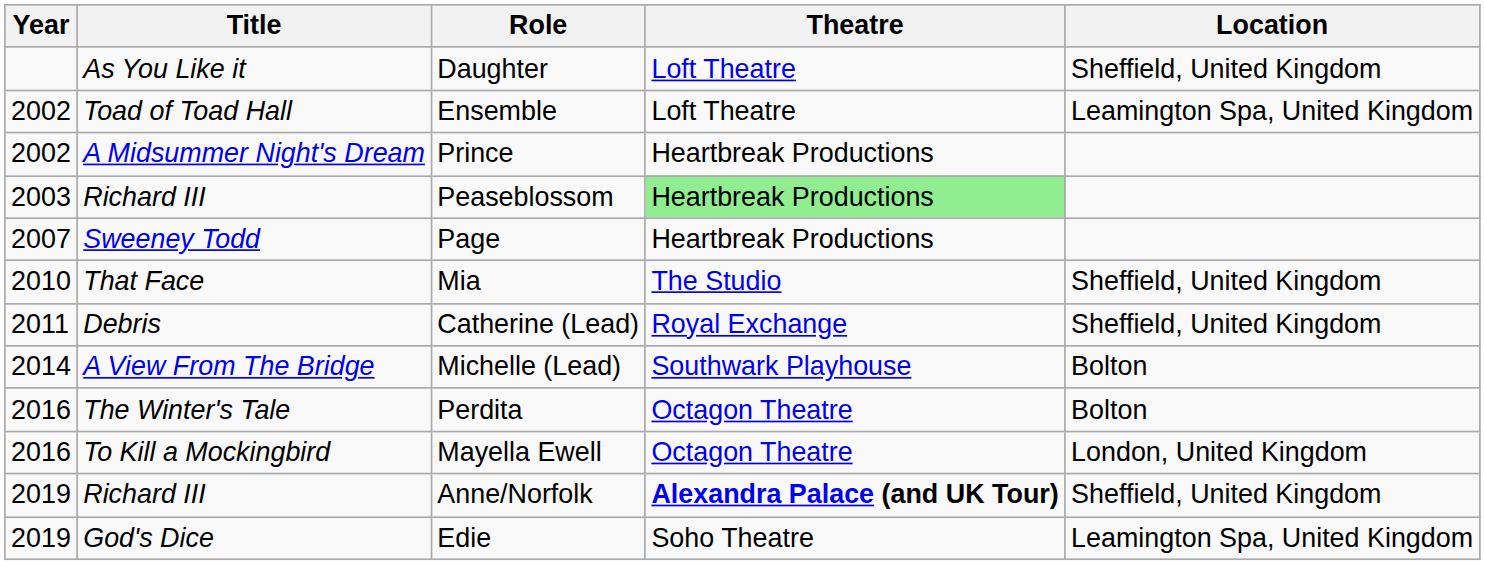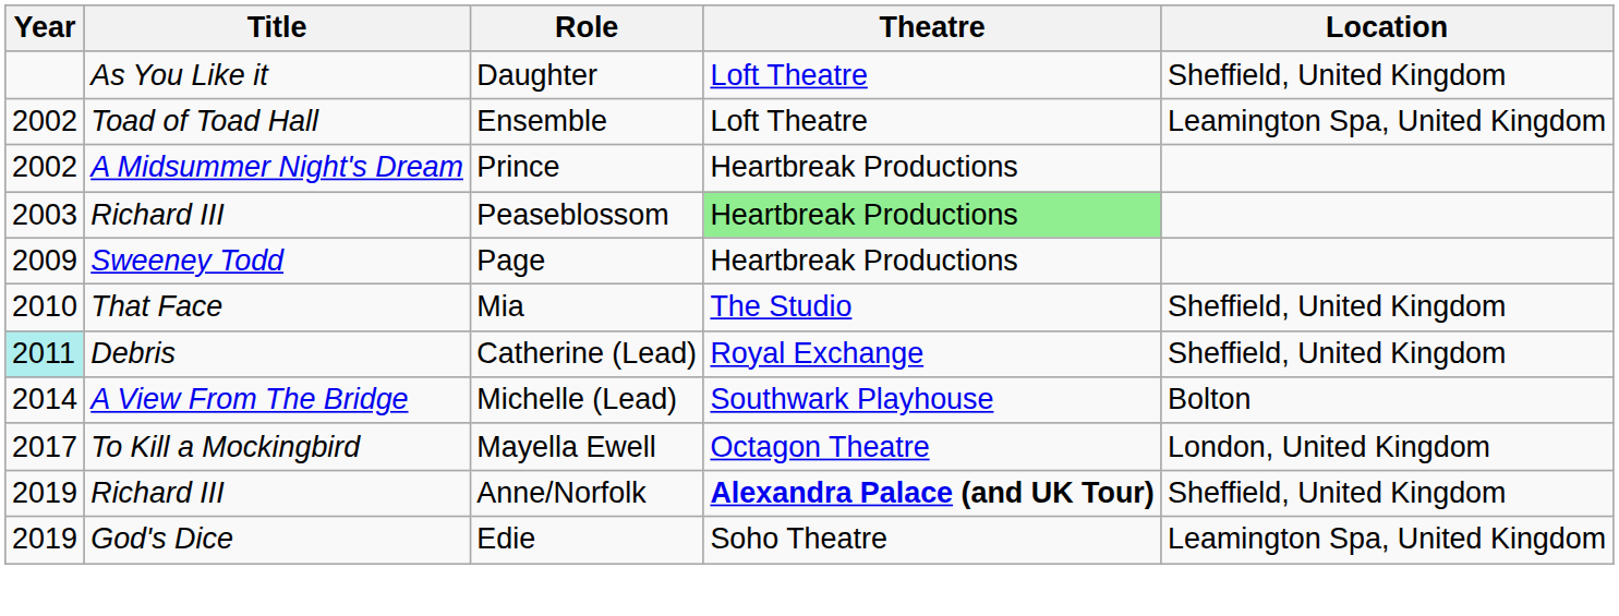Page | Year: 2007 -> 2009
Catherine (Lead) | Year: no background -> paleturquoise background
- row: 2016 | The Winter's Tale | Perdita | Octagon Theatre | Bolton
Mayella Ewell | Year: 2016 -> 2017
